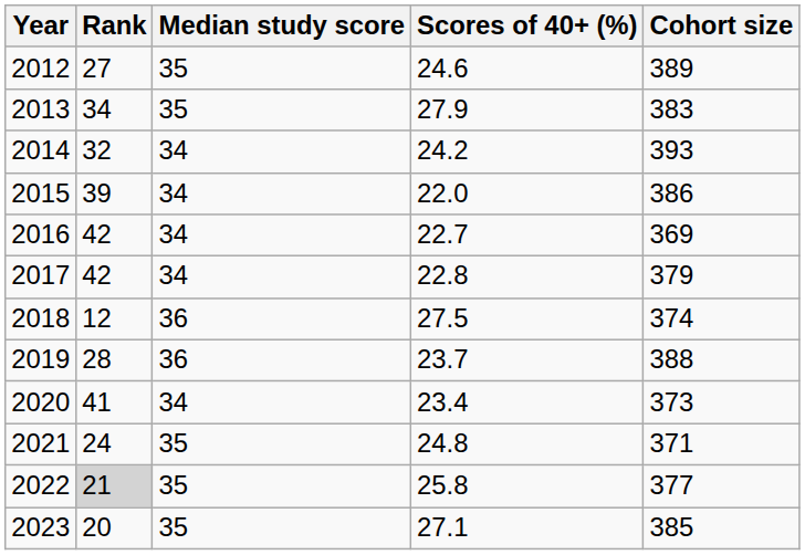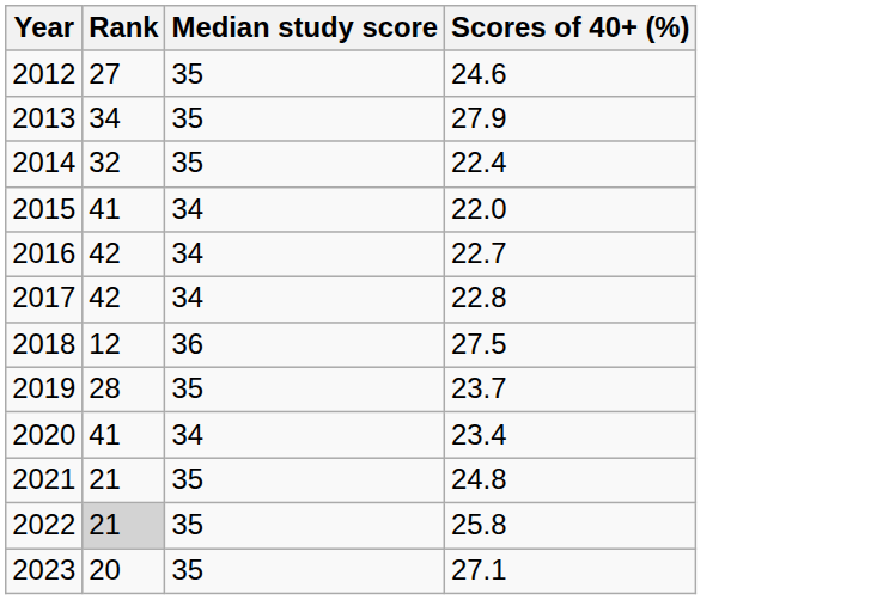- column: Cohort size | 389 | 383 | 393 | 386 | 369 | 379 | 374 | 388 | 373 | 371 | 377 | 385
2014 | Median study score: 34 -> 35
2014 | Scores of 40+ (%): 24.2 -> 22.4
2015 | Rank: 39 -> 41
2019 | Median study score: 36 -> 35
2021 | Rank: 24 -> 21
